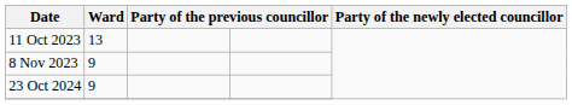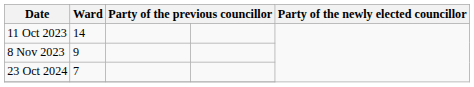11 Oct 2023 | Ward: 13 -> 14
23 Oct 2024 | Ward: 9 -> 7
